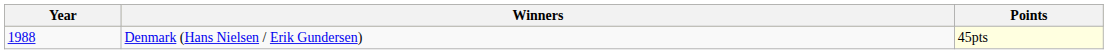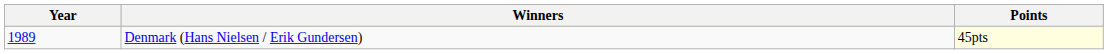Denmark (Hans Nielsen / Erik Gundersen) | Year: 1988 -> 1989
